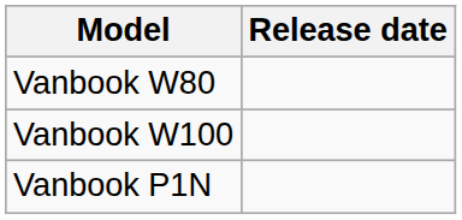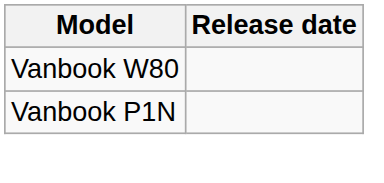- row: Vanbook W100
